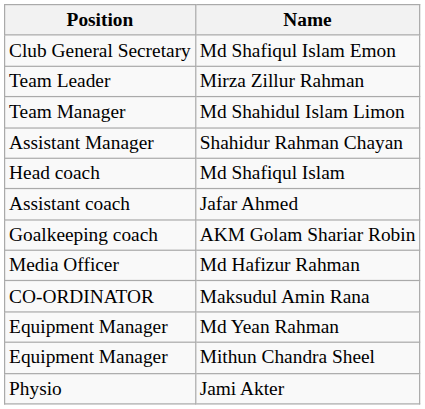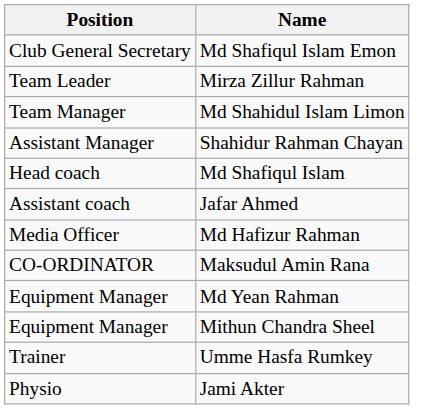- row: Goalkeeping coach | AKM Golam Shariar Robin
+ row: Trainer | Umme Hasfa Rumkey
